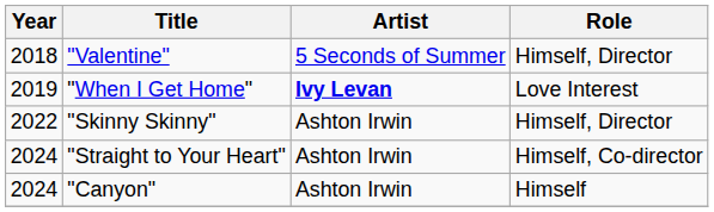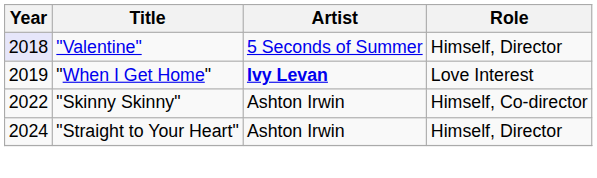"Valentine" | Year: no background -> lavender background
"Skinny Skinny" | Role: Himself, Director -> Himself, Co-director
"Straight to Your Heart" | Role: Himself, Co-director -> Himself, Director
- row: 2024 | "Canyon" | Ashton Irwin | Himself
